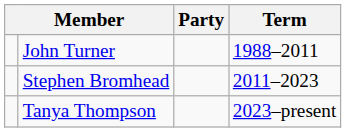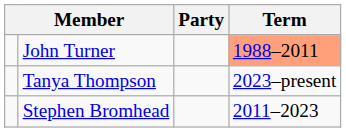John Turner | Term: no background -> lightsalmon background
rows swapped: Stephen Bromhead <-> Tanya Thompson
